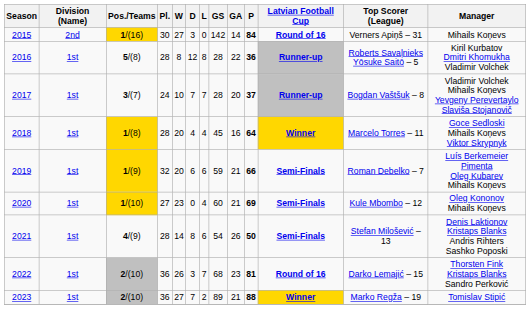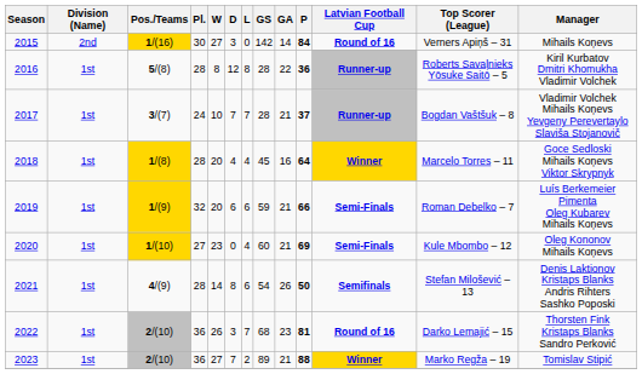2017 | GA: 20 -> 21
2021 | Latvian Football Cup: Semi-Finals -> Semifinals
